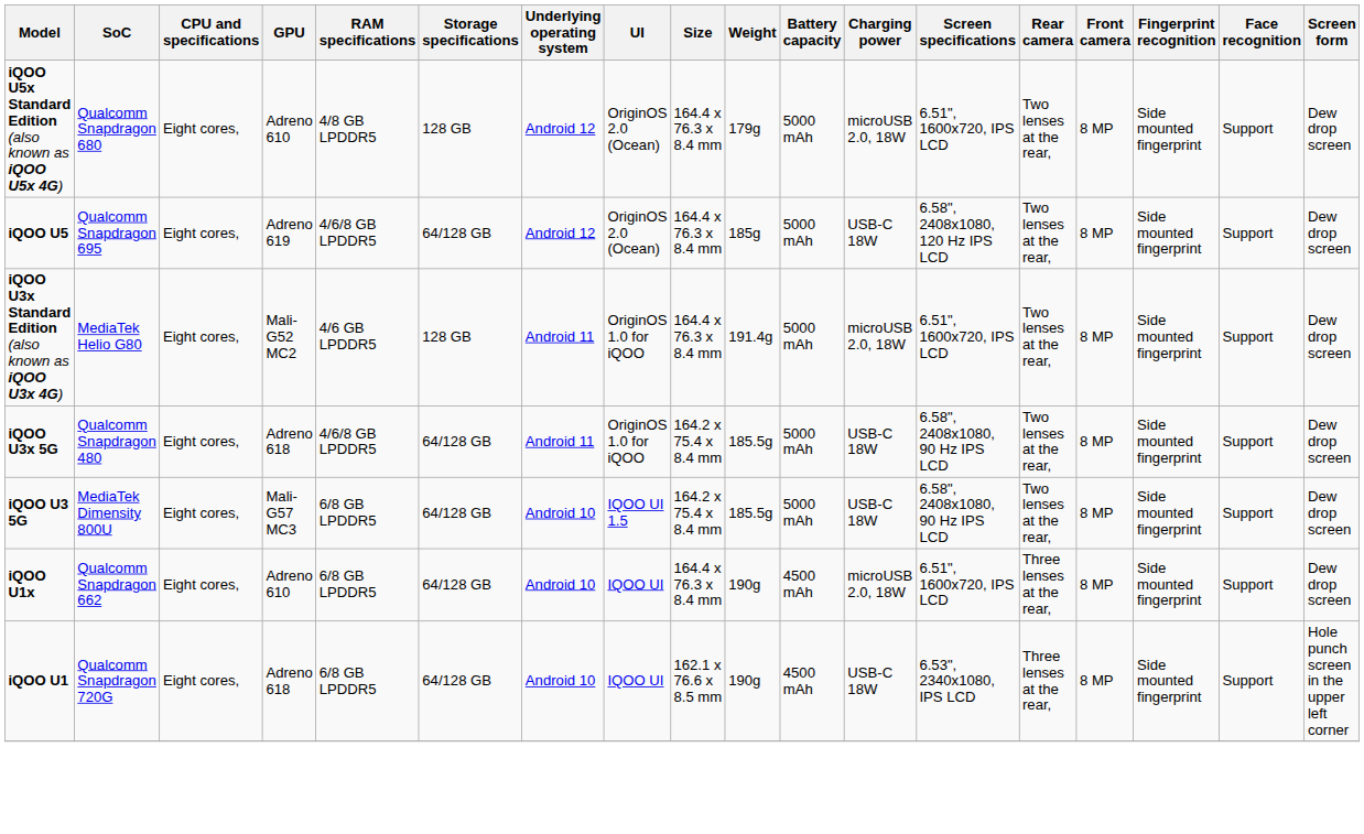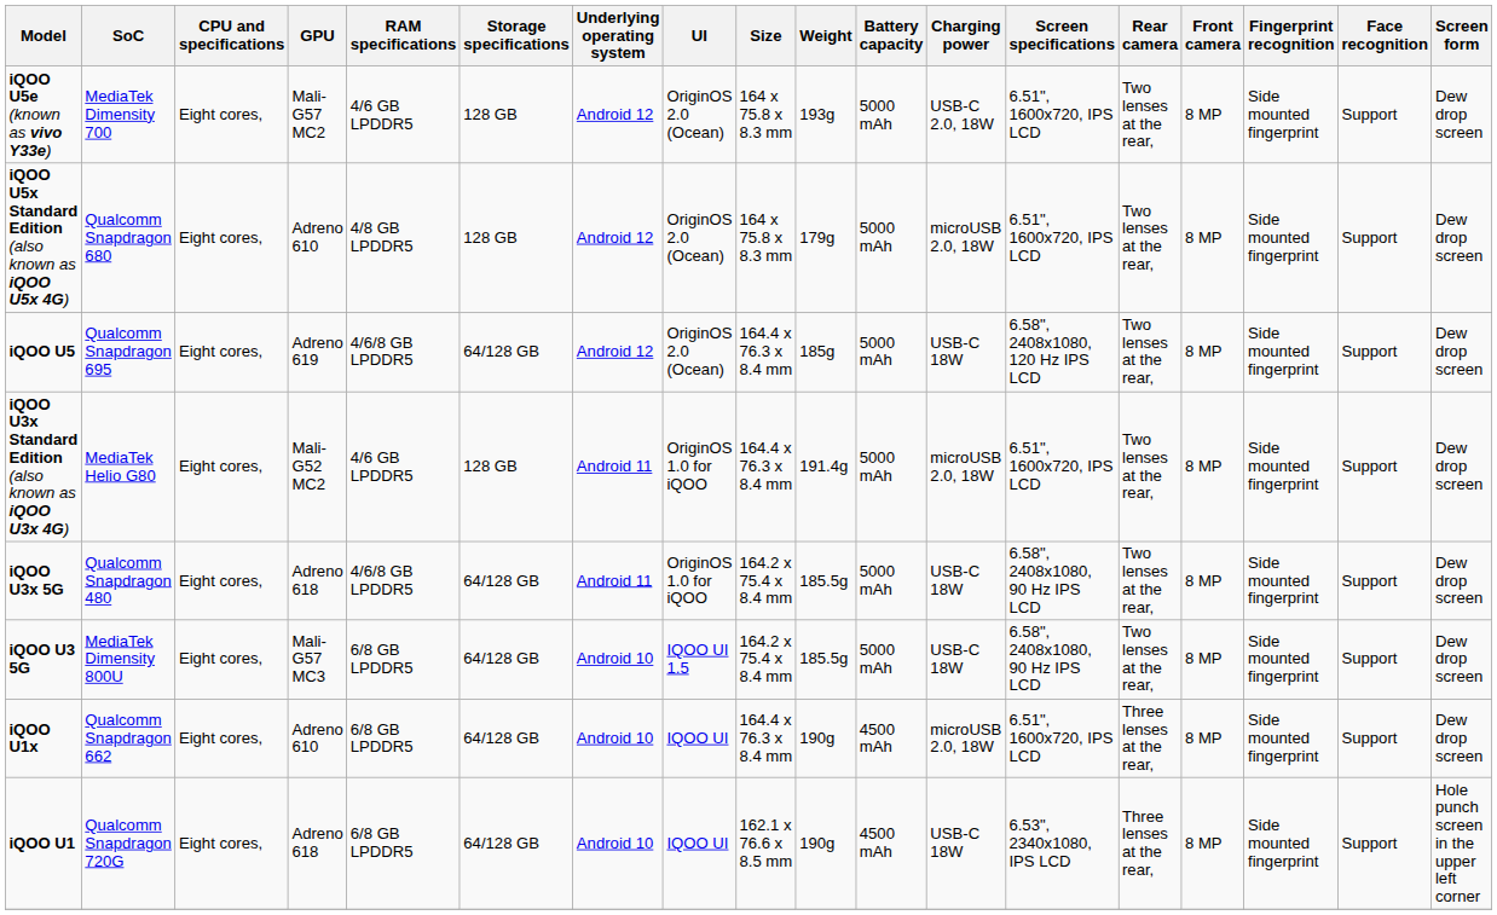+ row: iQOO U5e (known as vivo Y33e) | MediaTek Dimensity 700 | Eight cores, | Mali-G57 MC2 | 4/6 GB LPDDR5 | 128 GB | Android 12 | OriginOS 2.0 (Ocean) | 164 x 75.8 x 8.3 mm | 193g | 5000 mAh | USB-C 2.0, 18W | 6.51", 1600x720, IPS LCD | Two lenses at the rear, | 8 MP | Side mounted fingerprint | Support | Dew drop screen
iQOO U5x Standard Edition (also known as iQOO U5x 4G) | Size: 164.4 x 76.3 x 8.4 mm -> 164 x 75.8 x 8.3 mm
